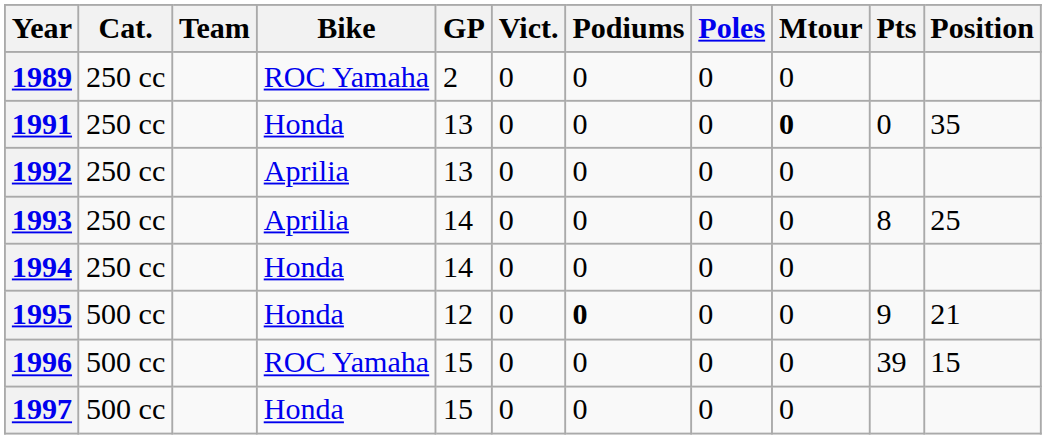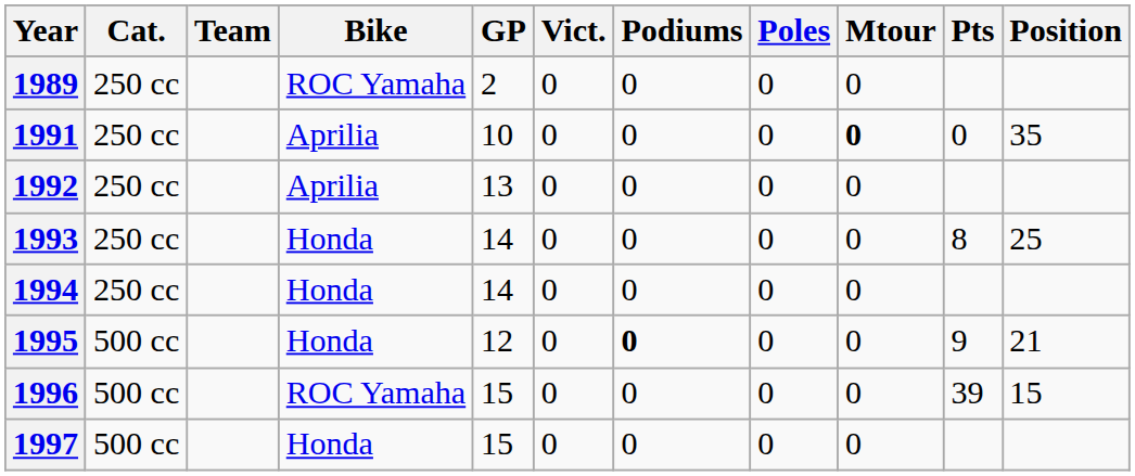1991 | Bike: Honda -> Aprilia
1991 | GP: 13 -> 10
1993 | Bike: Aprilia -> Honda
